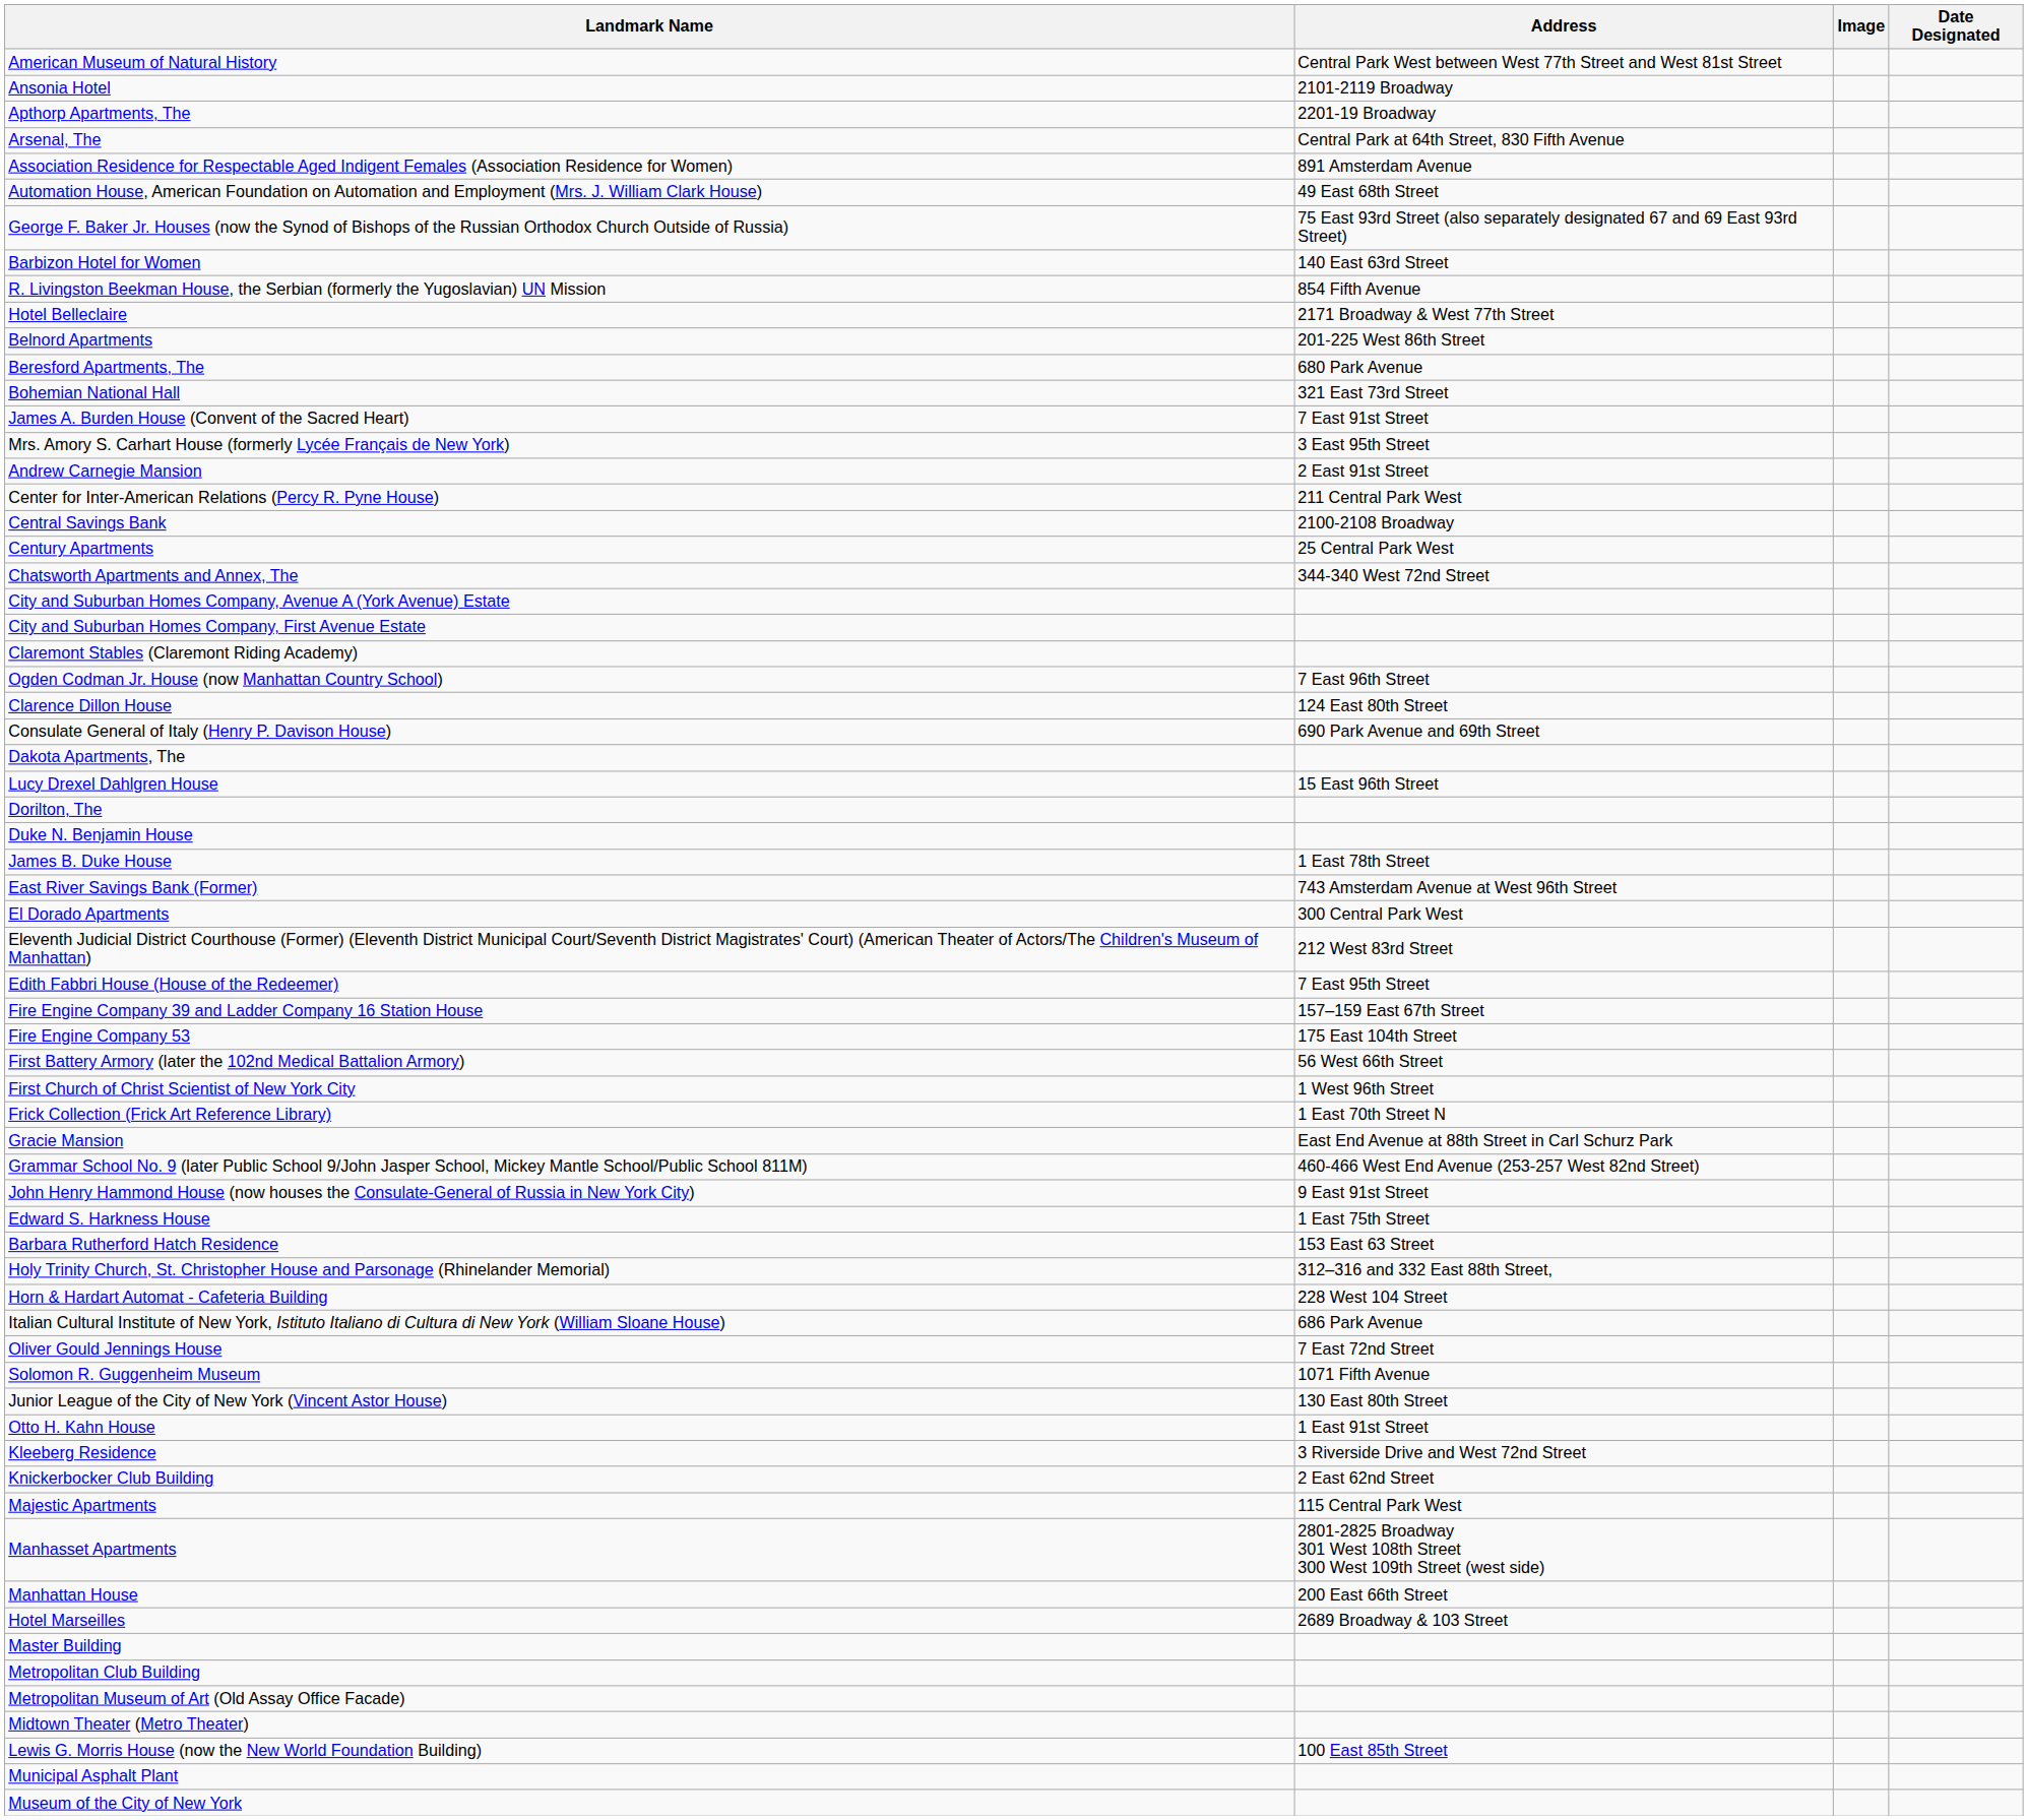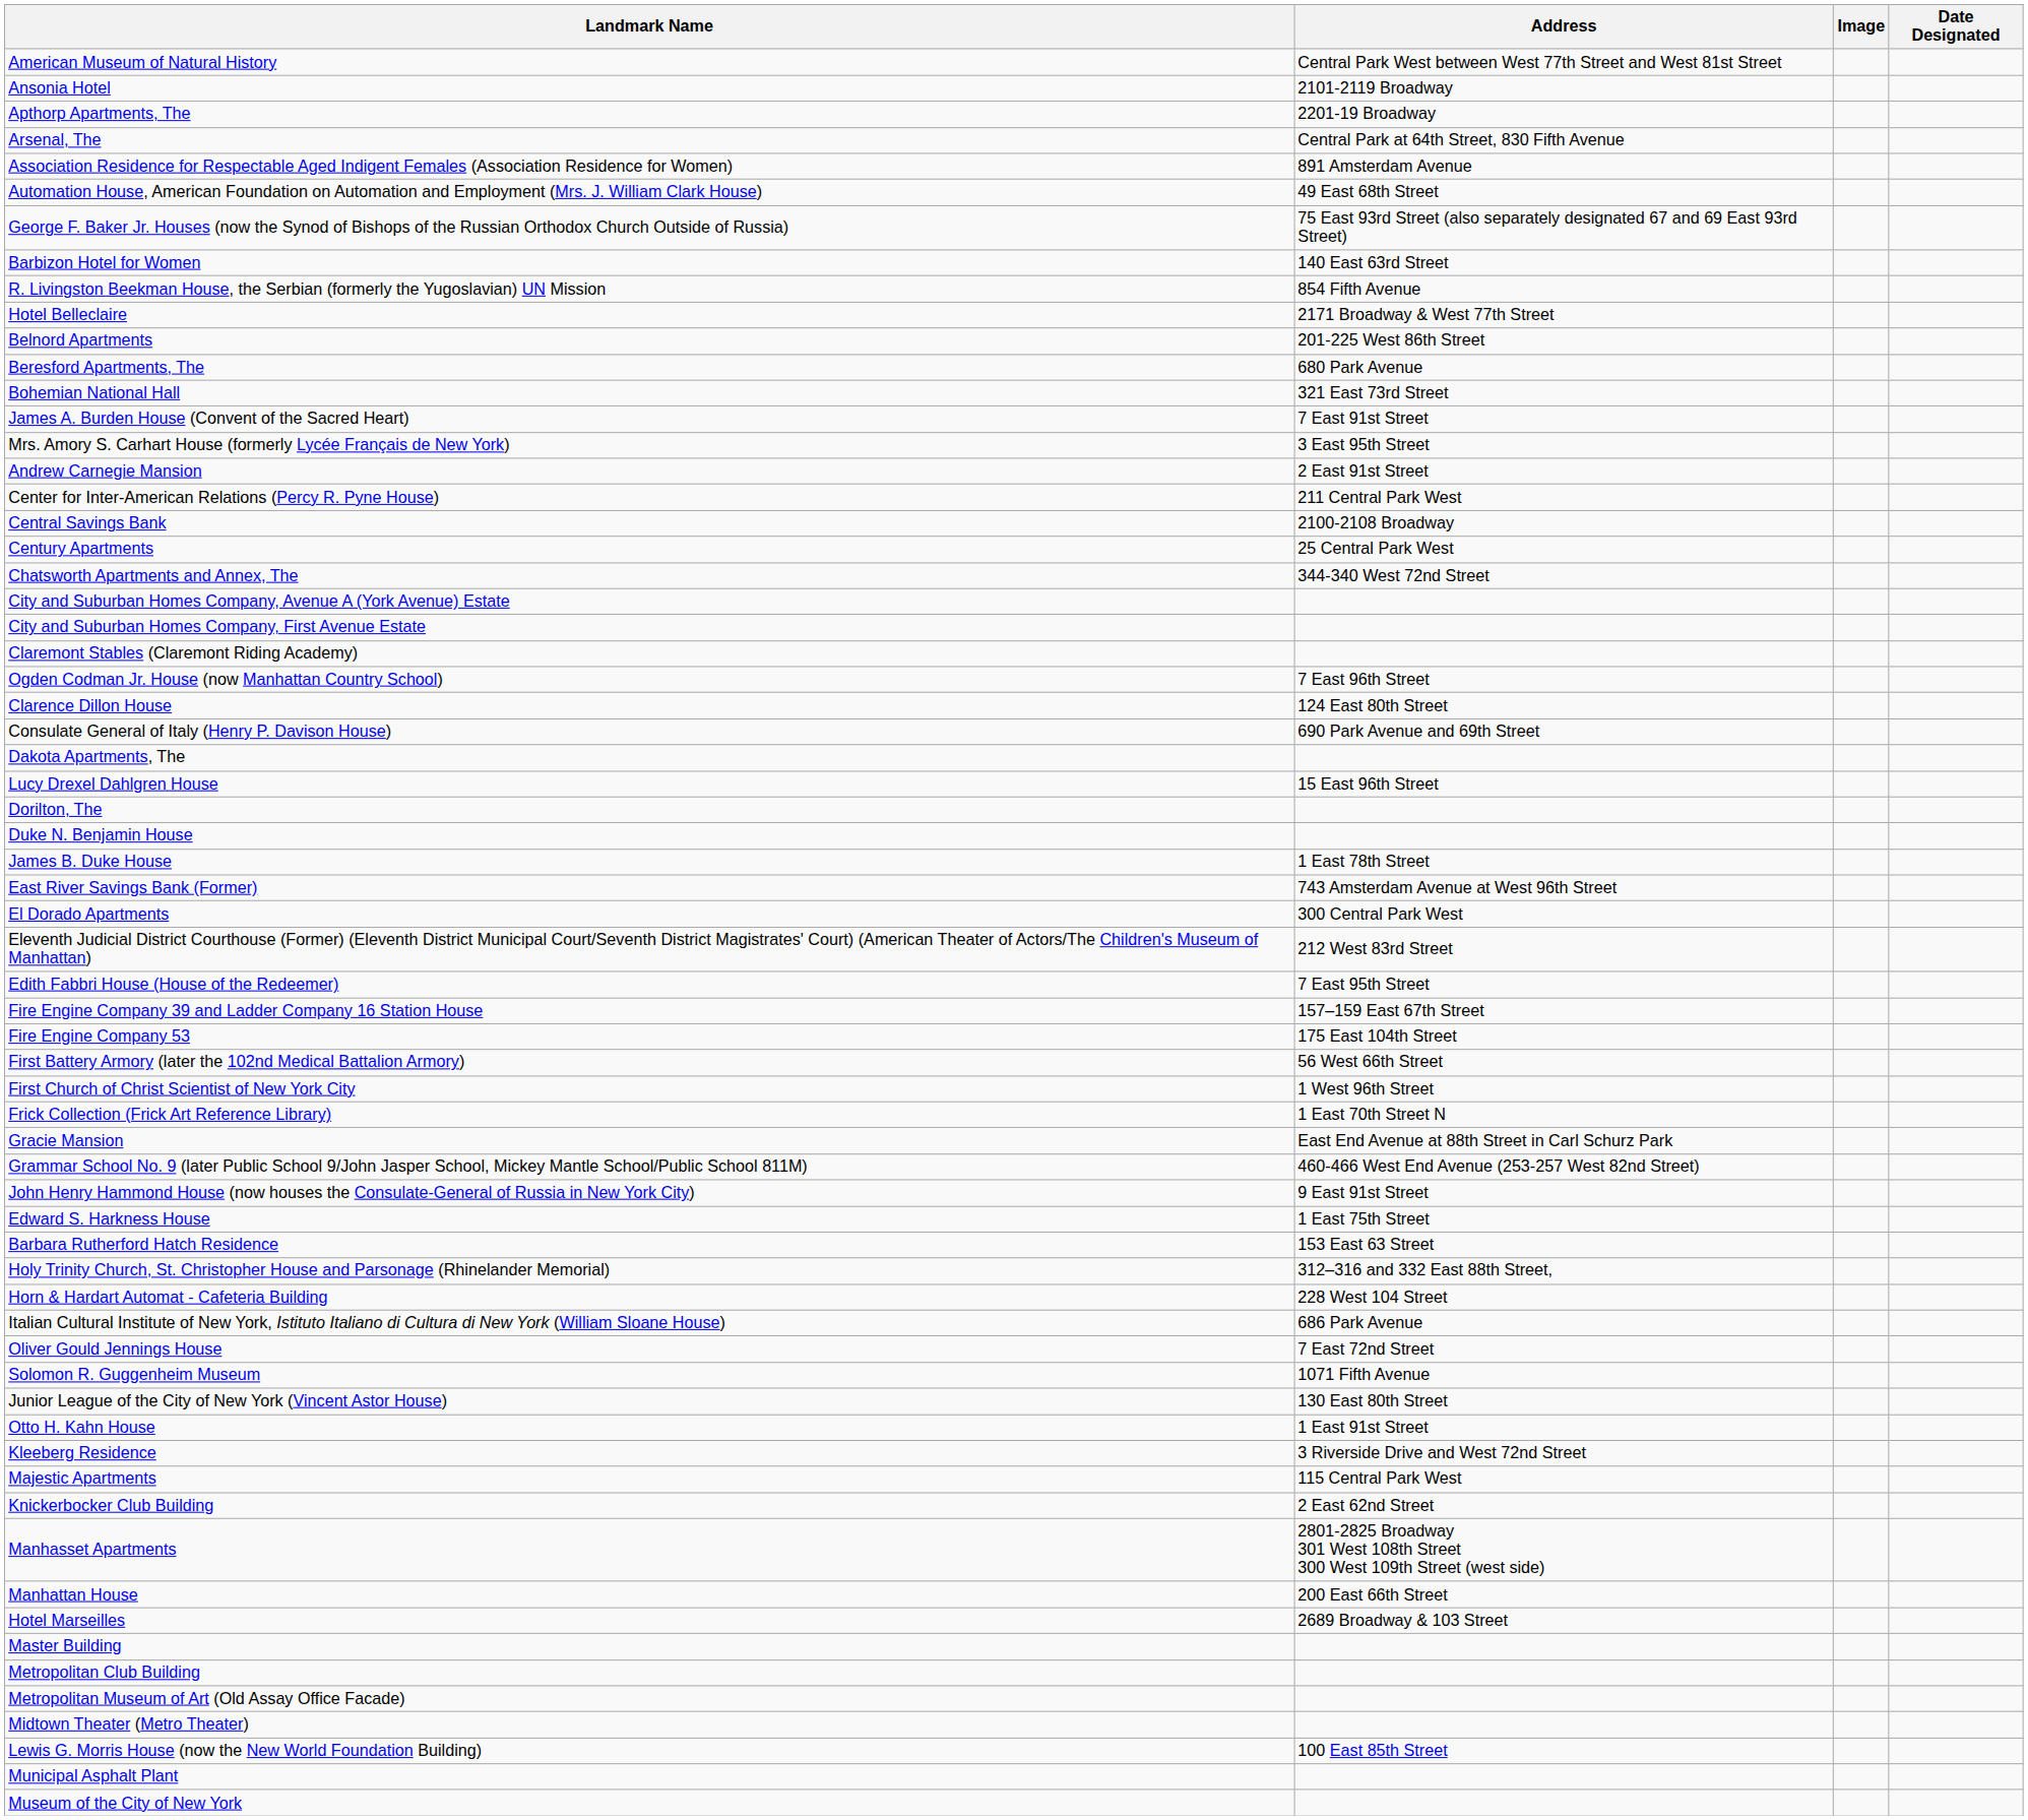rows swapped: Knickerbocker Club Building <-> Majestic Apartments
